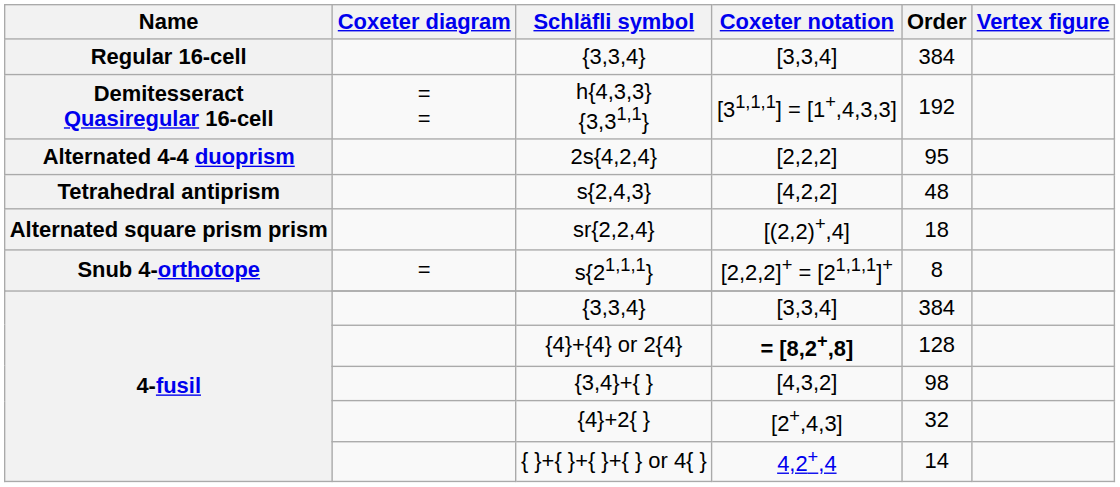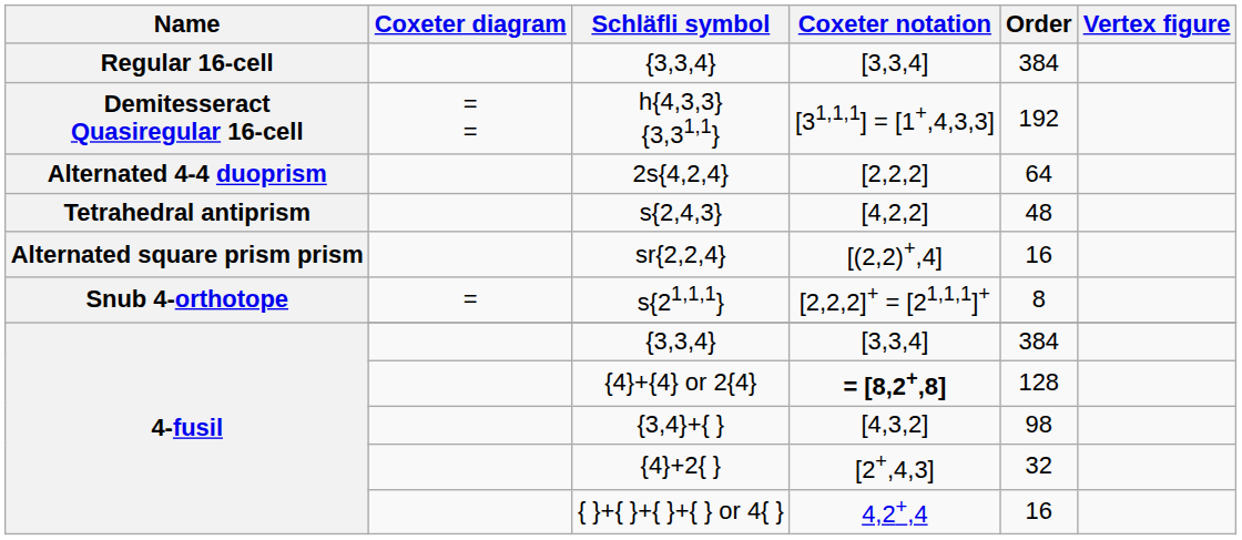2s{4,2,4} | Order: 95 -> 64
sr{2,2,4} | Order: 18 -> 16
{ }+{ }+{ }+{ } or 4{ } | Order: 14 -> 16
